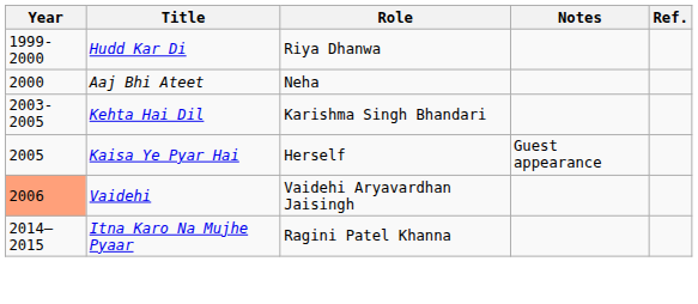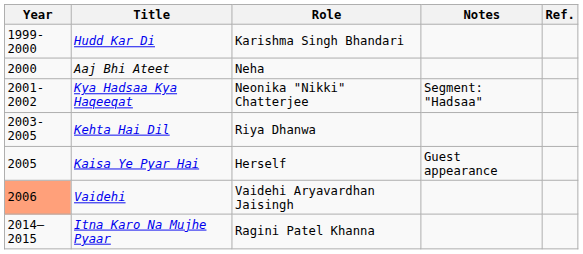Hudd Kar Di | Role: Riya Dhanwa -> Karishma Singh Bhandari
+ row: 2001-2002 | Kya Hadsaa Kya Haqeeqat | Neonika "Nikki" Chatterjee | Segment: "Hadsaa"
Kehta Hai Dil | Role: Karishma Singh Bhandari -> Riya Dhanwa
